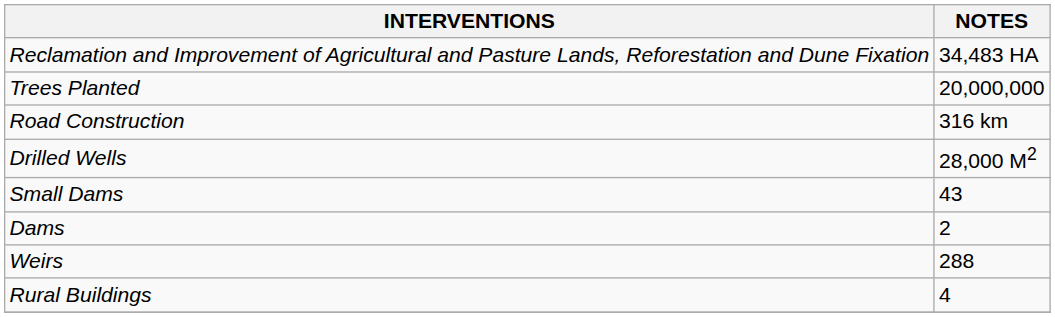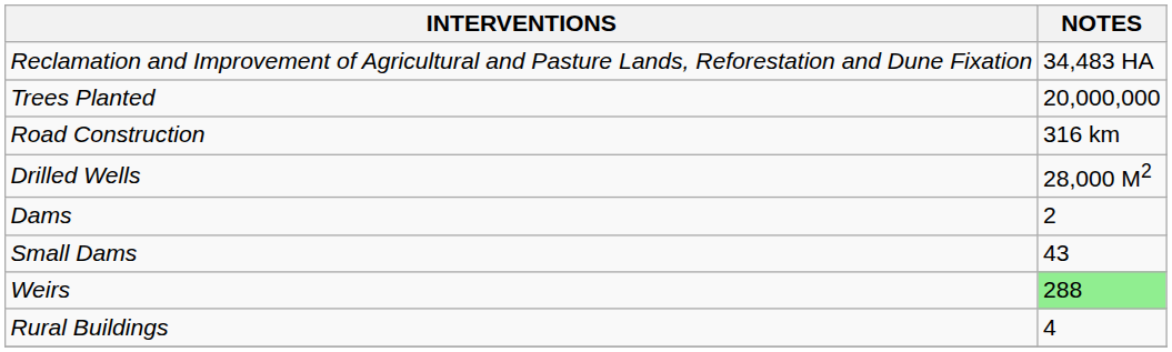rows swapped: Small Dams <-> Dams
Weirs | NOTES: no background -> lightgreen background
